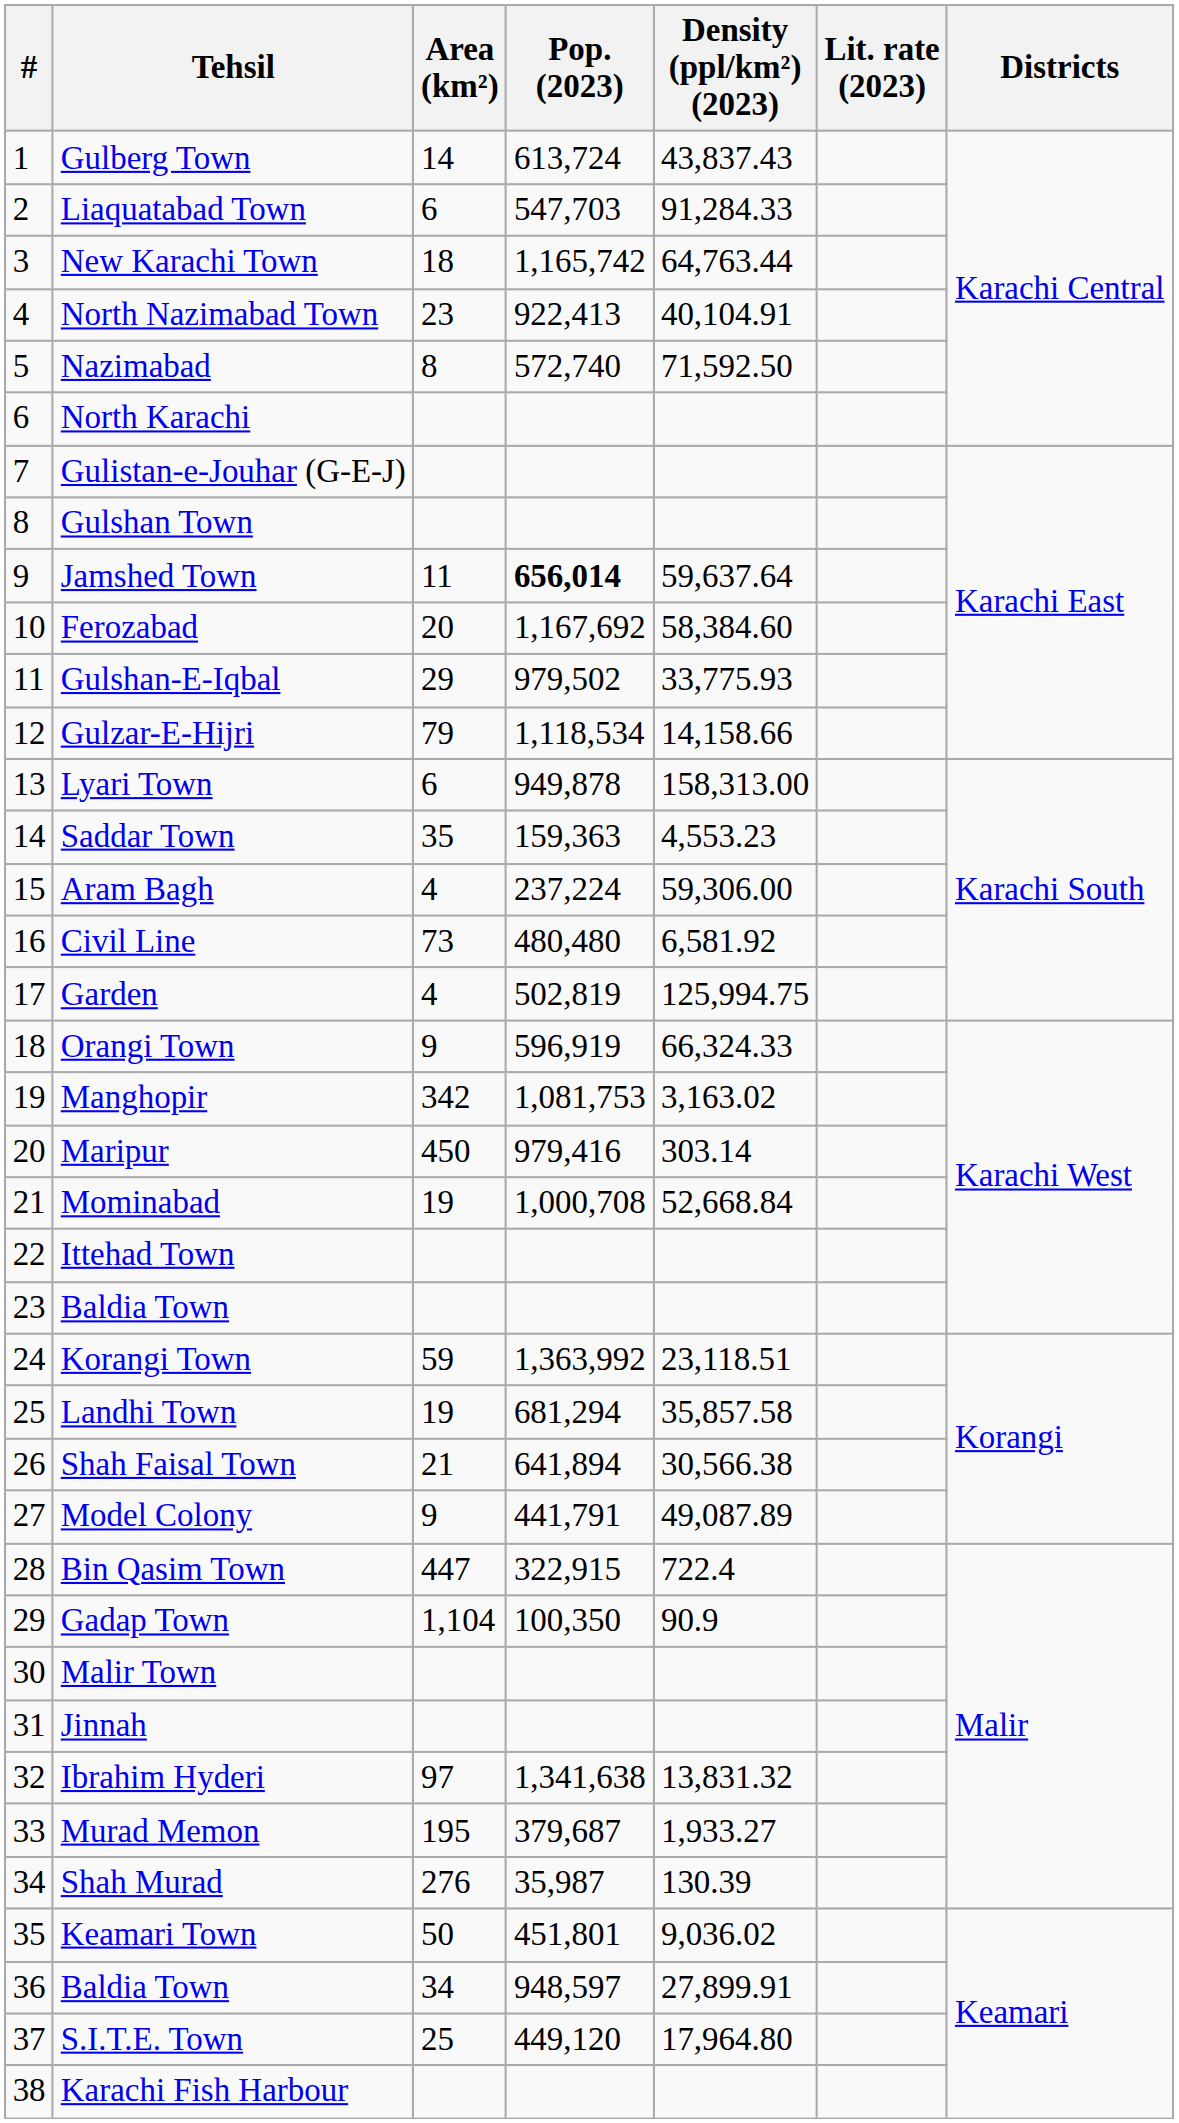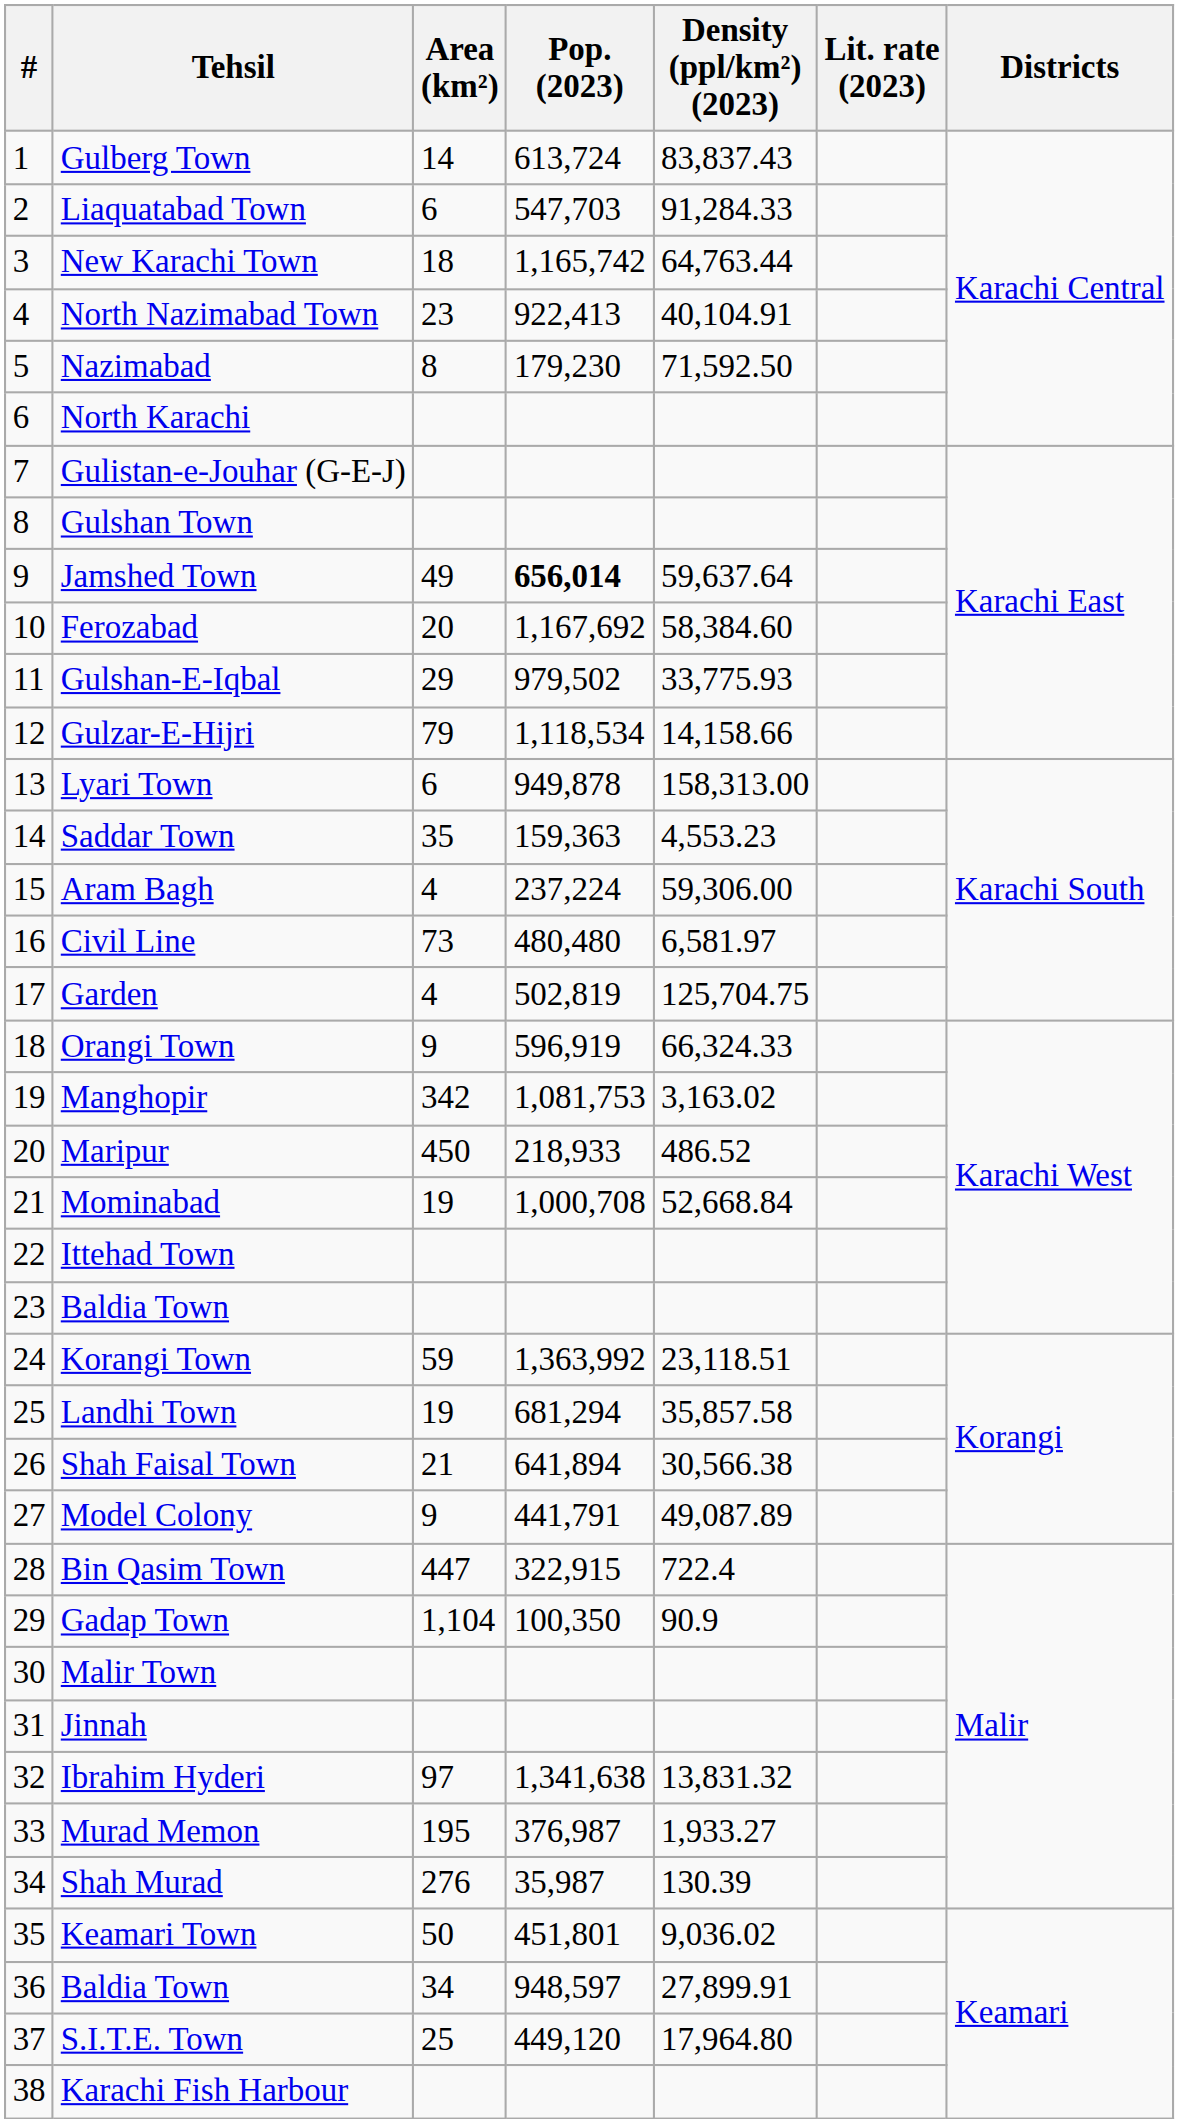Gulberg Town | Density (ppl/km²) (2023): 43,837.43 -> 83,837.43
Nazimabad | Pop. (2023): 572,740 -> 179,230
Jamshed Town | Area (km²): 11 -> 49
Civil Line | Density (ppl/km²) (2023): 6,581.92 -> 6,581.97
Garden | Density (ppl/km²) (2023): 125,994.75 -> 125,704.75
Maripur | Pop. (2023): 979,416 -> 218,933
Maripur | Density (ppl/km²) (2023): 303.14 -> 486.52
Murad Memon | Pop. (2023): 379,687 -> 376,987
